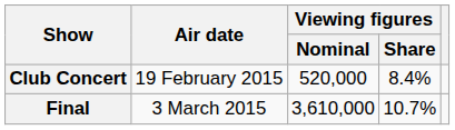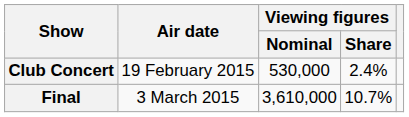Club Concert | Viewing figures / Nominal: 520,000 -> 530,000
Club Concert | Viewing figures / Share: 8.4% -> 2.4%
